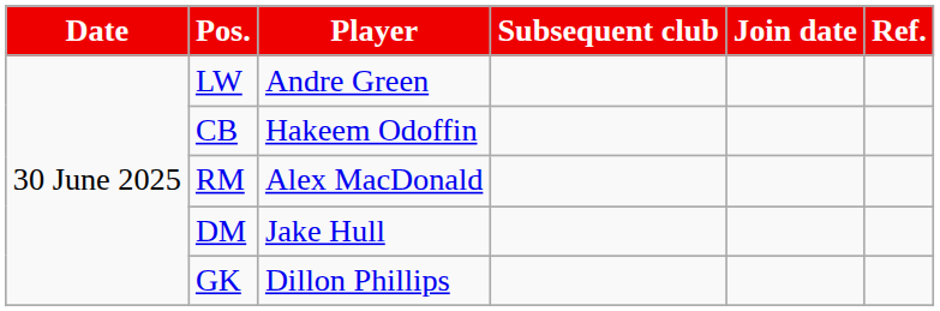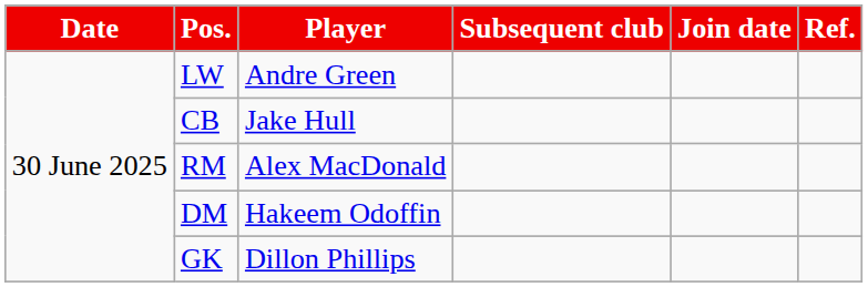CB | Player: Hakeem Odoffin -> Jake Hull
DM | Player: Jake Hull -> Hakeem Odoffin
